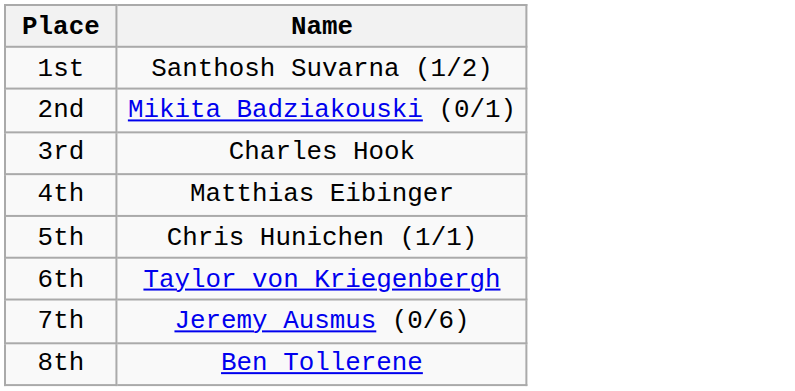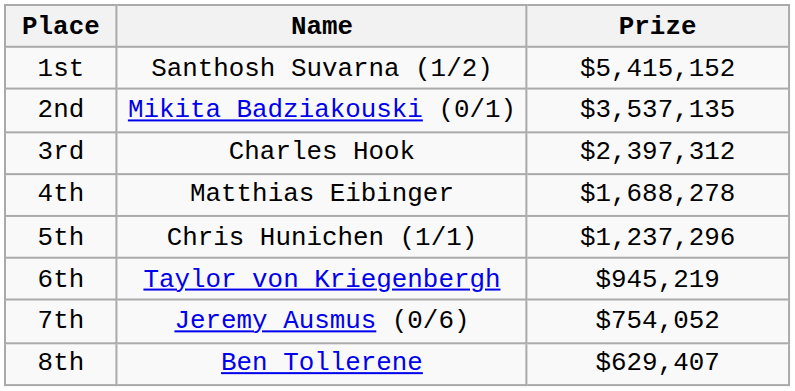+ column: Prize | $5,415,152 | $3,537,135 | $2,397,312 | $1,688,278 | $1,237,296 | $945,219 | $754,052 | $629,407
